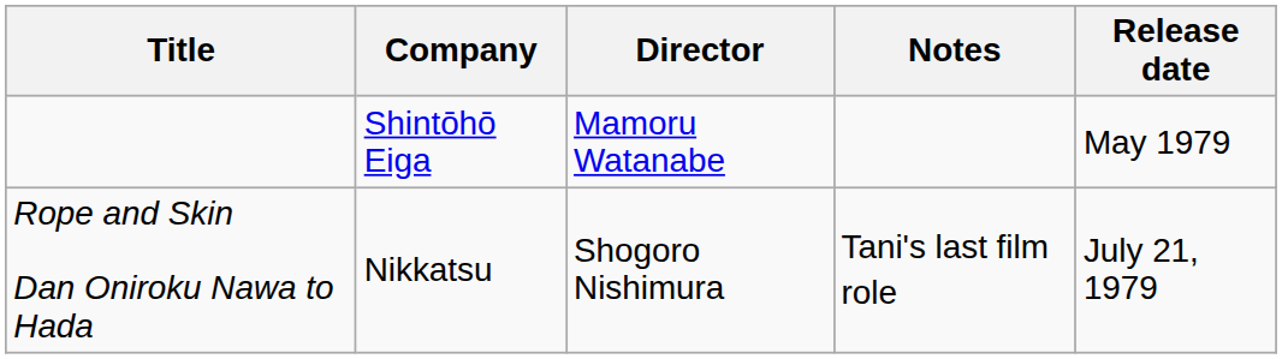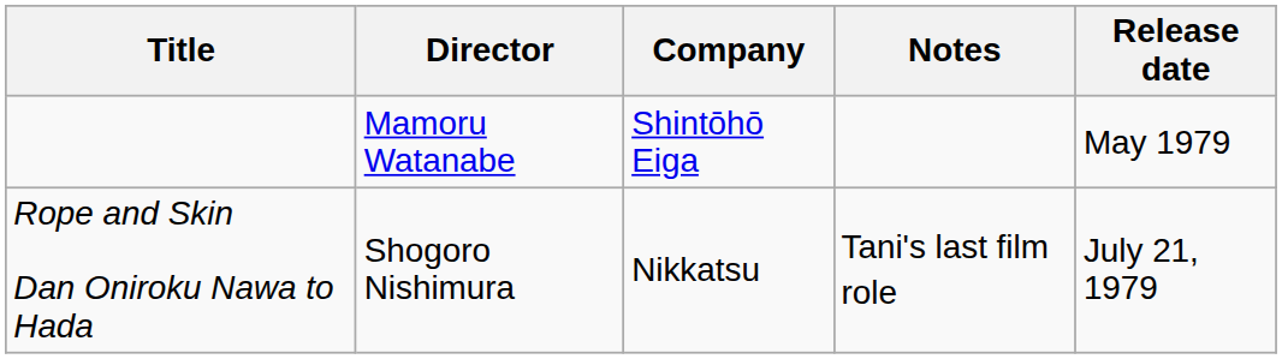columns swapped: Director <-> Company
